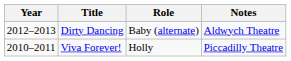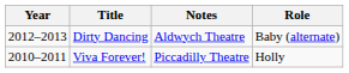columns swapped: Role <-> Notes
